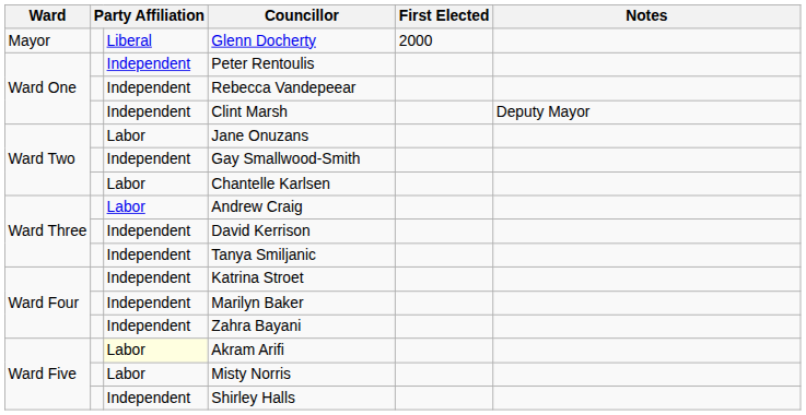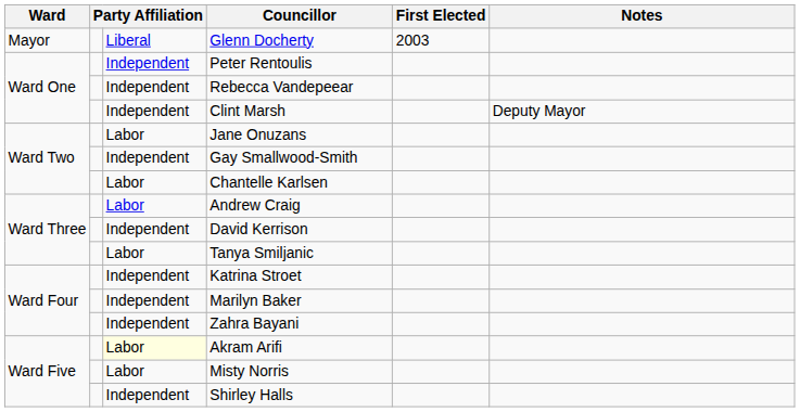Glenn Docherty | First Elected: 2000 -> 2003
Tanya Smiljanic | column 3: Independent -> Labor
